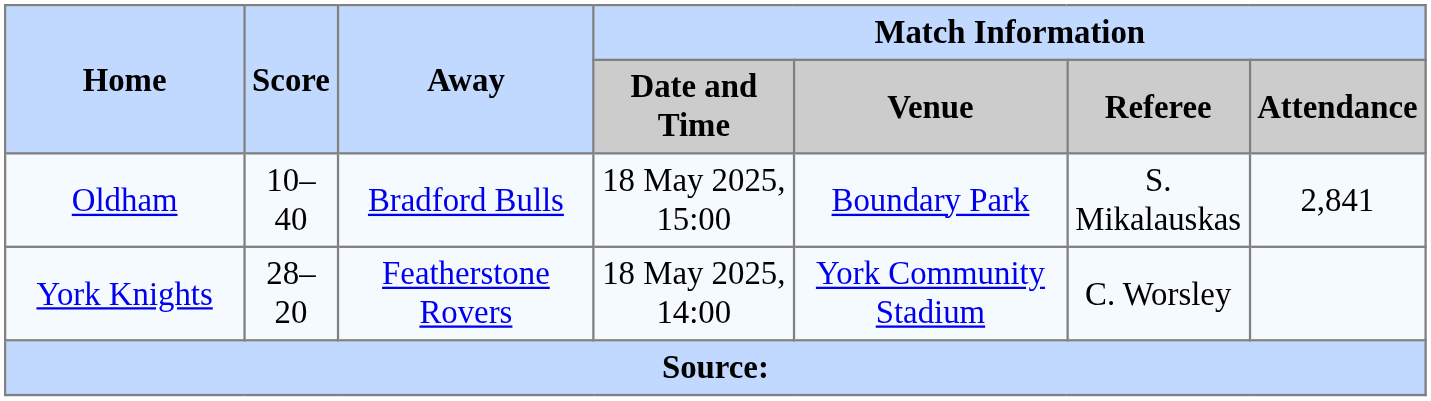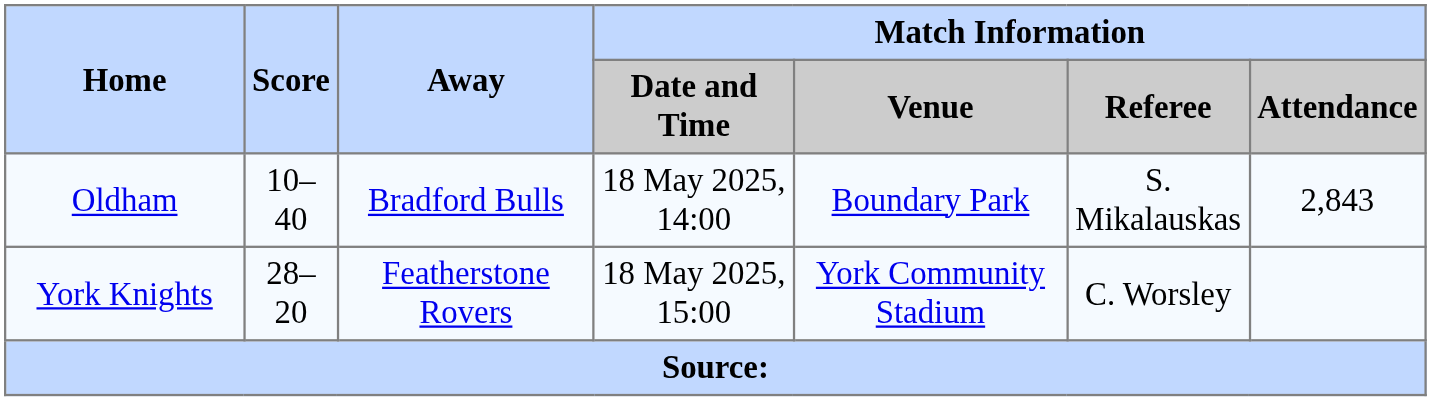Oldham | Match Information / Date and Time: 18 May 2025, 15:00 -> 18 May 2025, 14:00
Oldham | Match Information / Attendance: 2,841 -> 2,843
York Knights | Match Information / Date and Time: 18 May 2025, 14:00 -> 18 May 2025, 15:00
